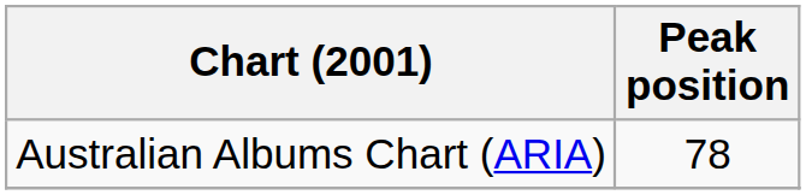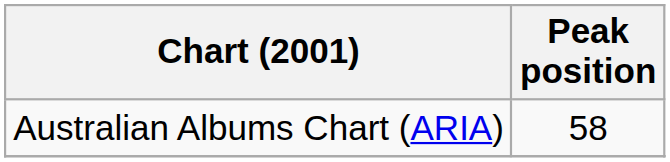Australian Albums Chart (ARIA) | Peak position: 78 -> 58
